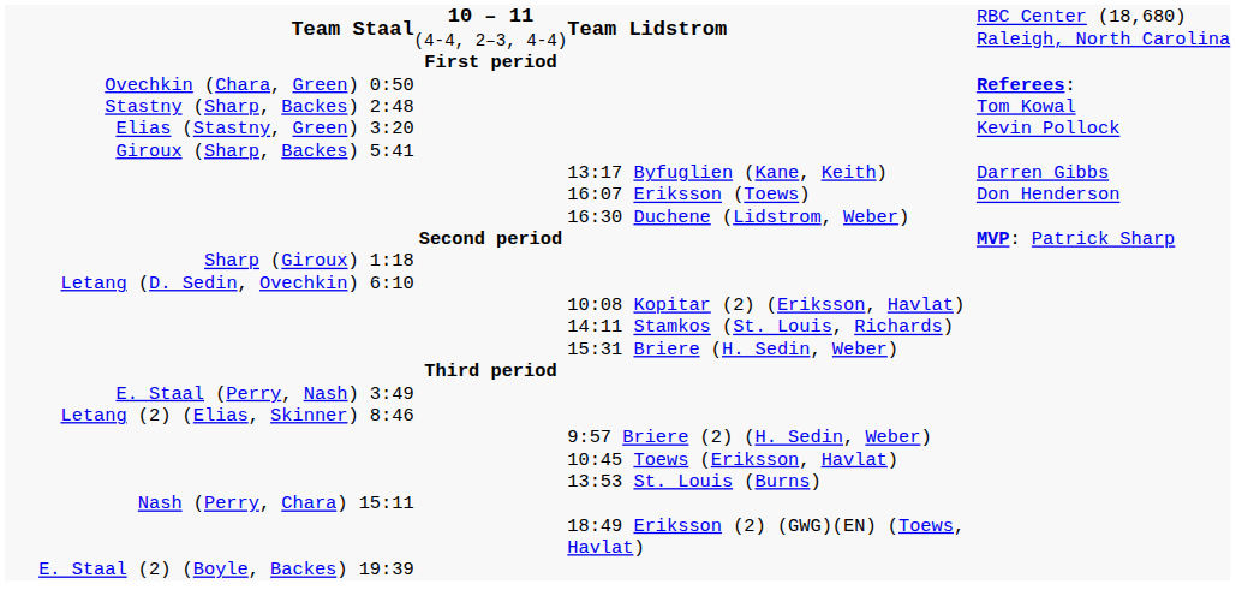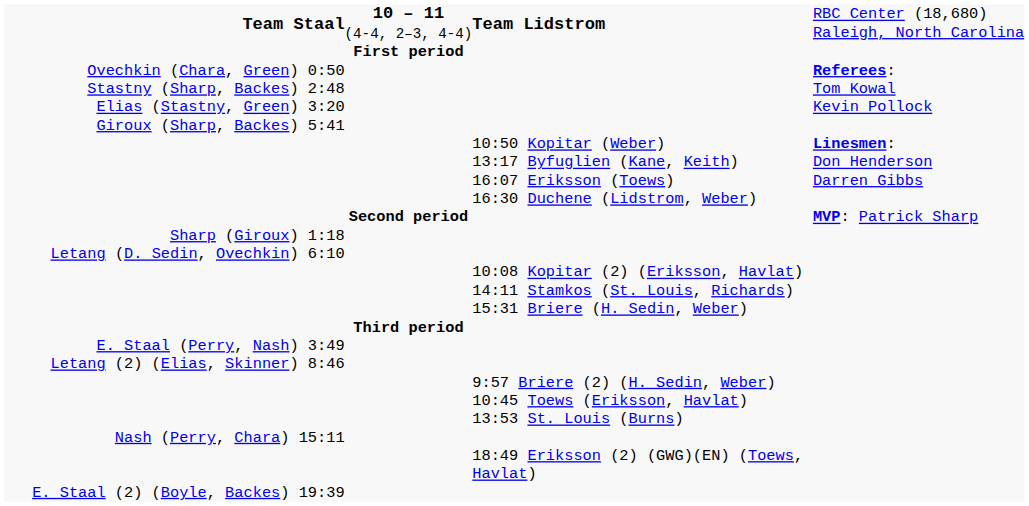+ row: 10:50 Kopitar (Weber) | Linesmen:
13:17 Byfuglien (Kane, Keith) | column 5: Darren Gibbs -> Don Henderson
16:07 Eriksson (Toews) | column 5: Don Henderson -> Darren Gibbs
